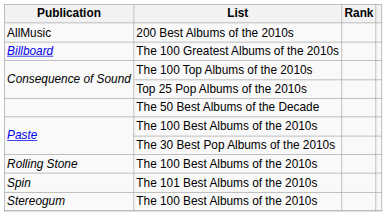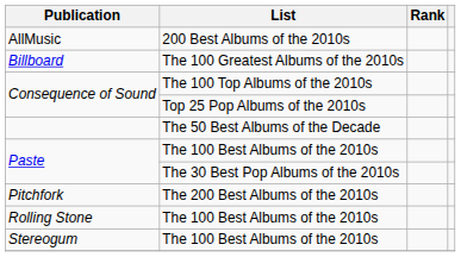+ row: Pitchfork | The 200 Best Albums of the 2010s
- row: Spin | The 101 Best Albums of the 2010s
